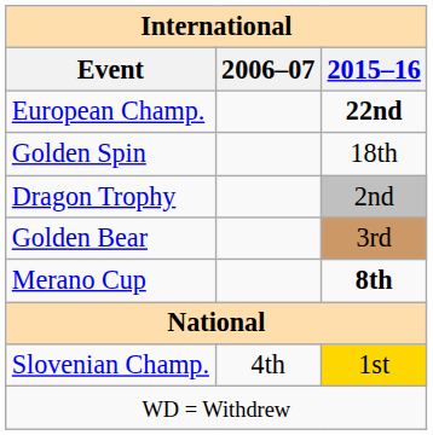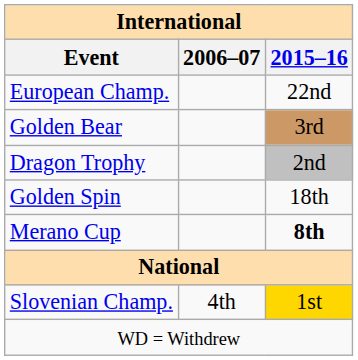European Champ. | 2015–16: bold -> normal
rows swapped: Golden Spin <-> Golden Bear
